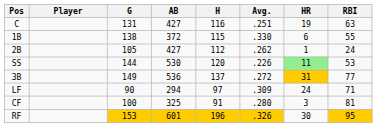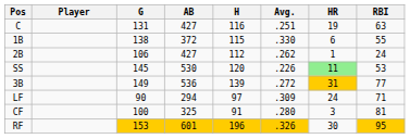2B | G: 105 -> 106
SS | G: 144 -> 145
3B | H: 137 -> 139
